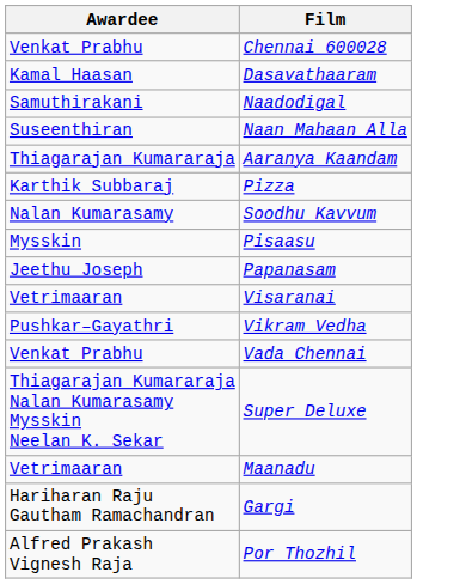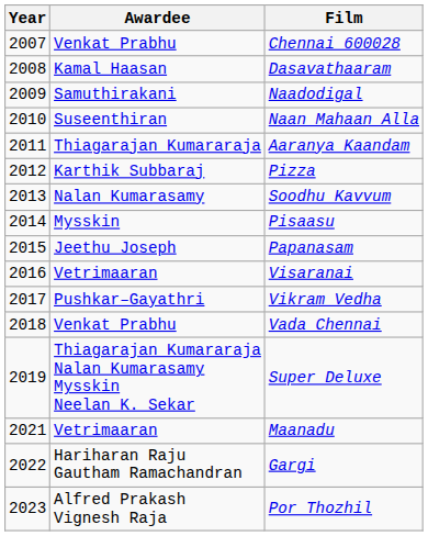+ column: Year | 2007 | 2008 | 2009 | 2010 | 2011 | 2012 | 2013 | 2014 | 2015 | 2016 | 2017 | 2018 | 2019 | 2021 | 2022 | 2023
